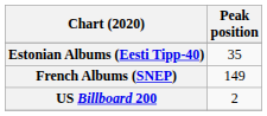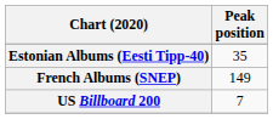US Billboard 200 | Peak position: 2 -> 7
